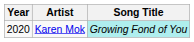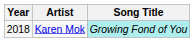Karen Mok | Year: 2020 -> 2018
